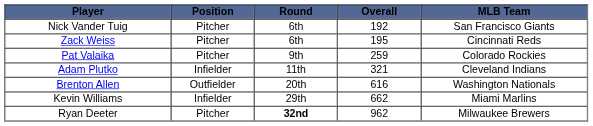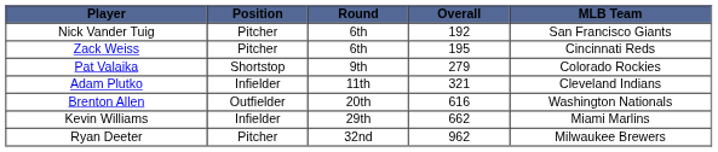Pat Valaika | Position: Pitcher -> Shortstop
Pat Valaika | Overall: 259 -> 279
Ryan Deeter | Round: bold -> normal
